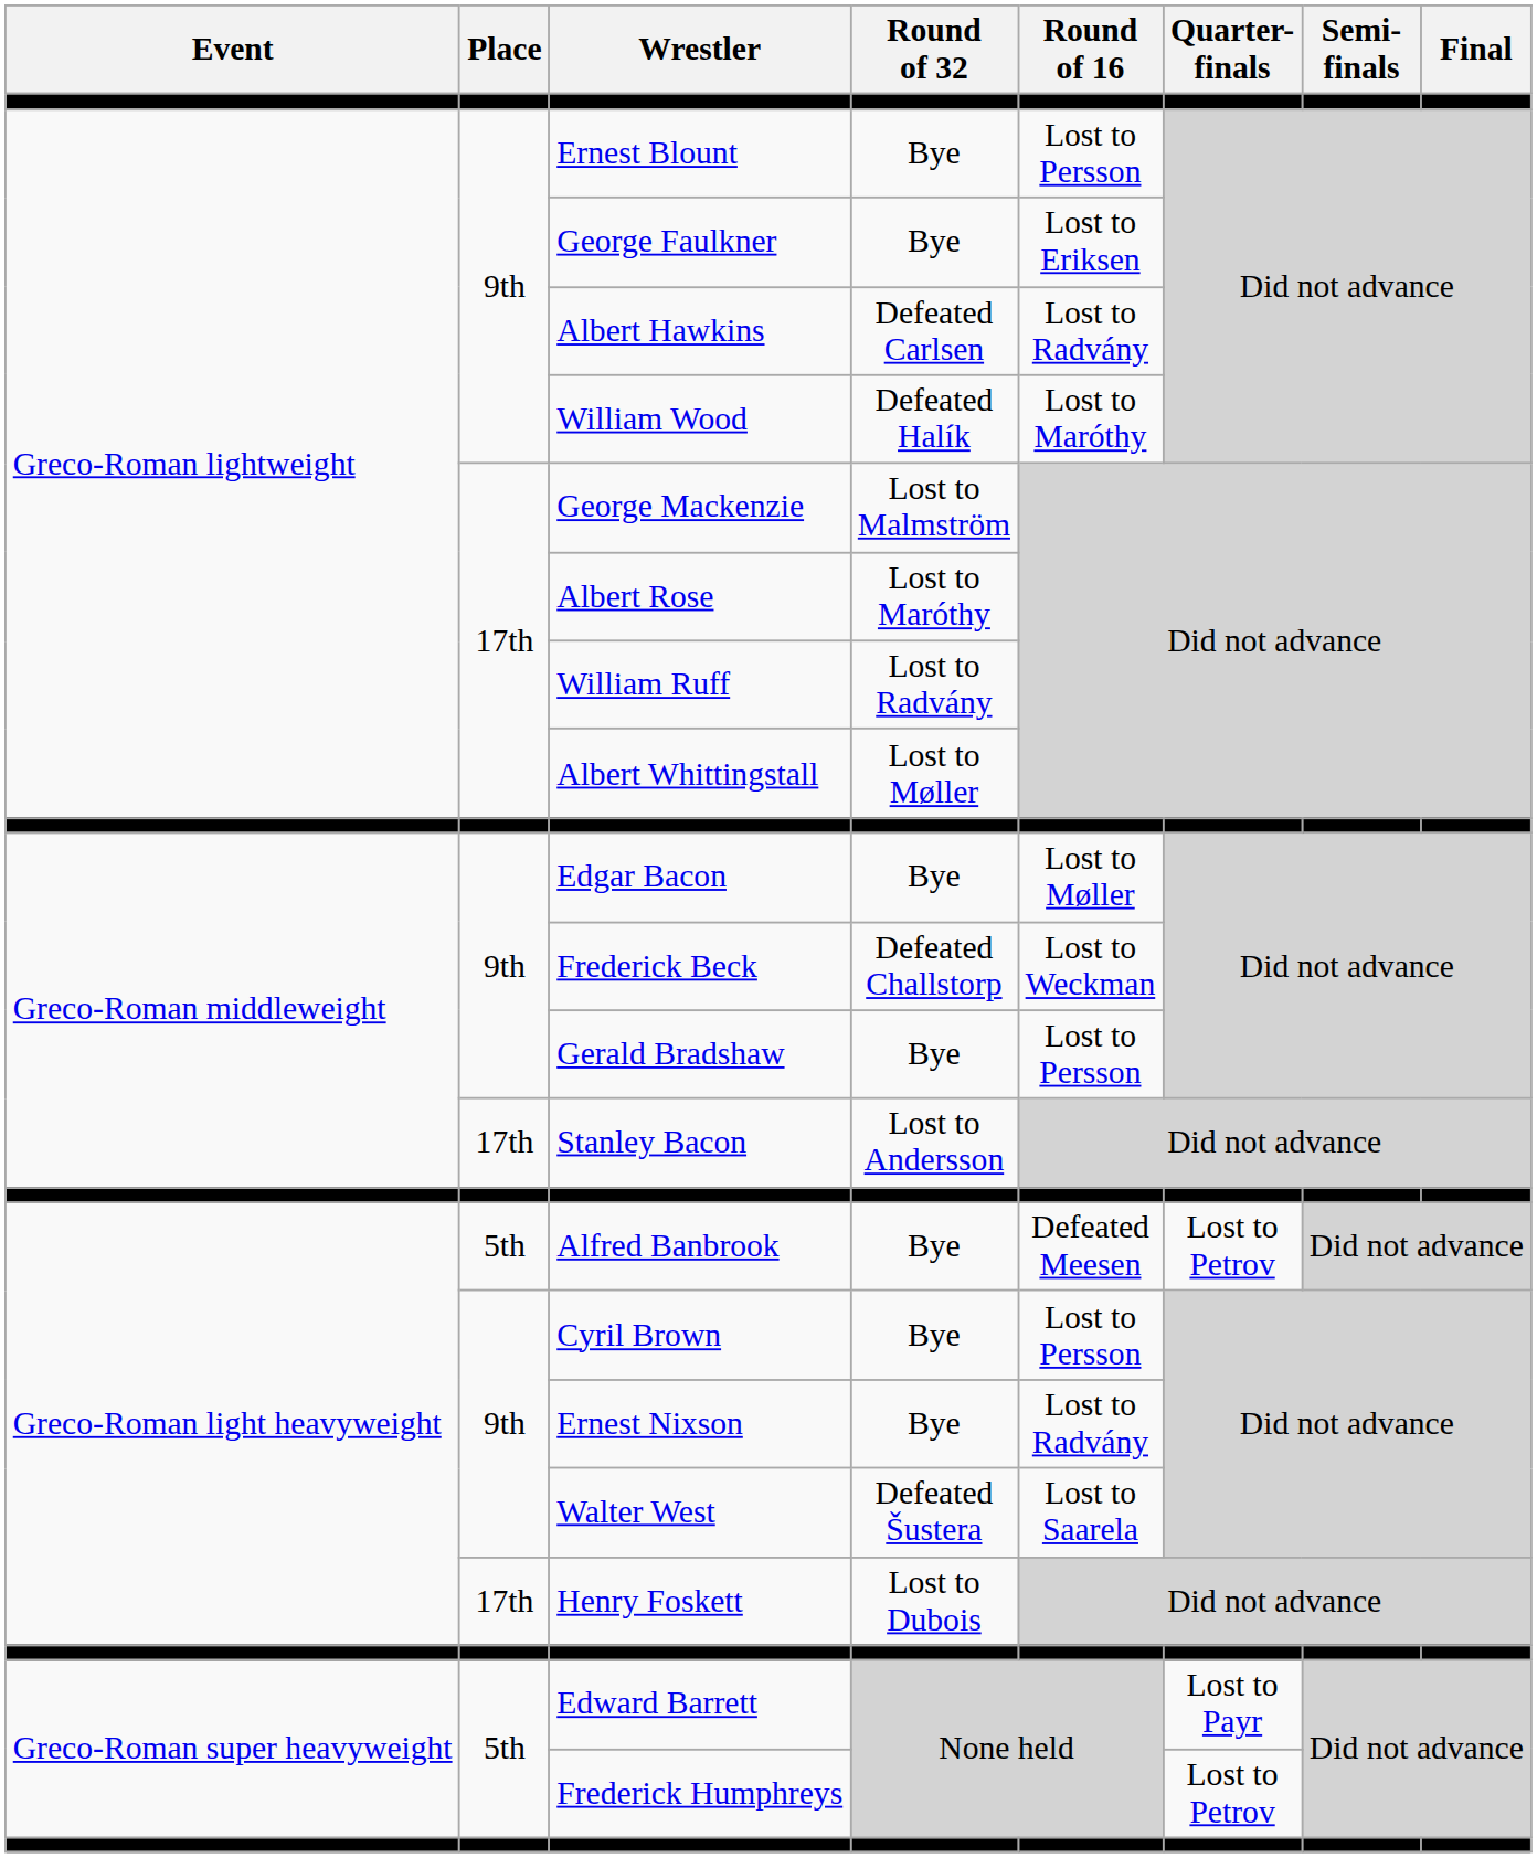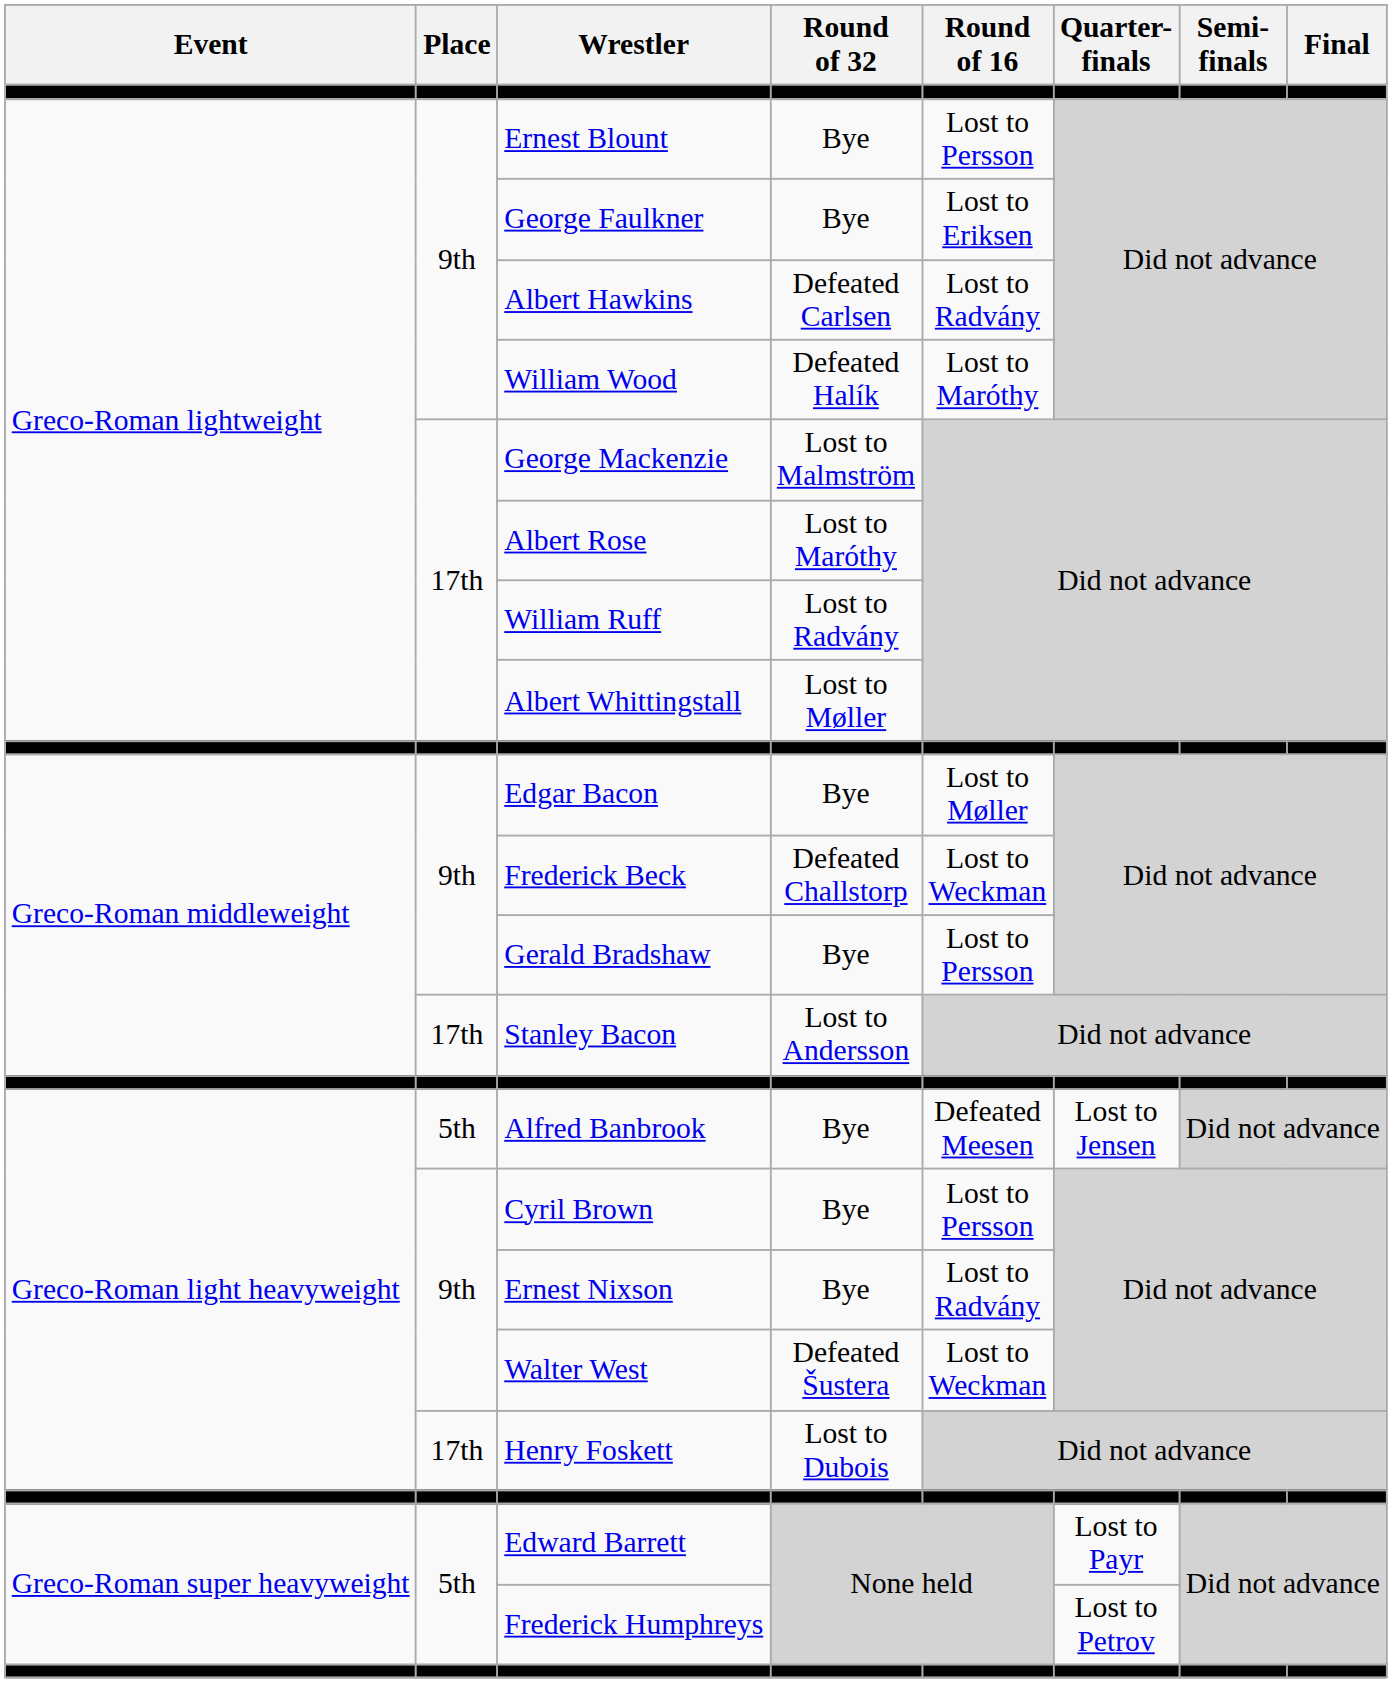Alfred Banbrook | Quarter- finals: Lost to Petrov -> Lost to Jensen
Walter West | Round of 16: Lost to Saarela -> Lost to Weckman
